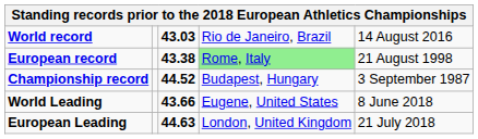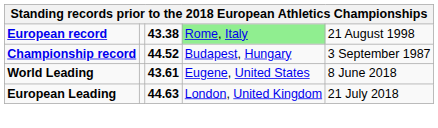- row: World record | 43.03 | Rio de Janeiro, Brazil | 14 August 2016
World Leading | column 3: 43.66 -> 43.61
